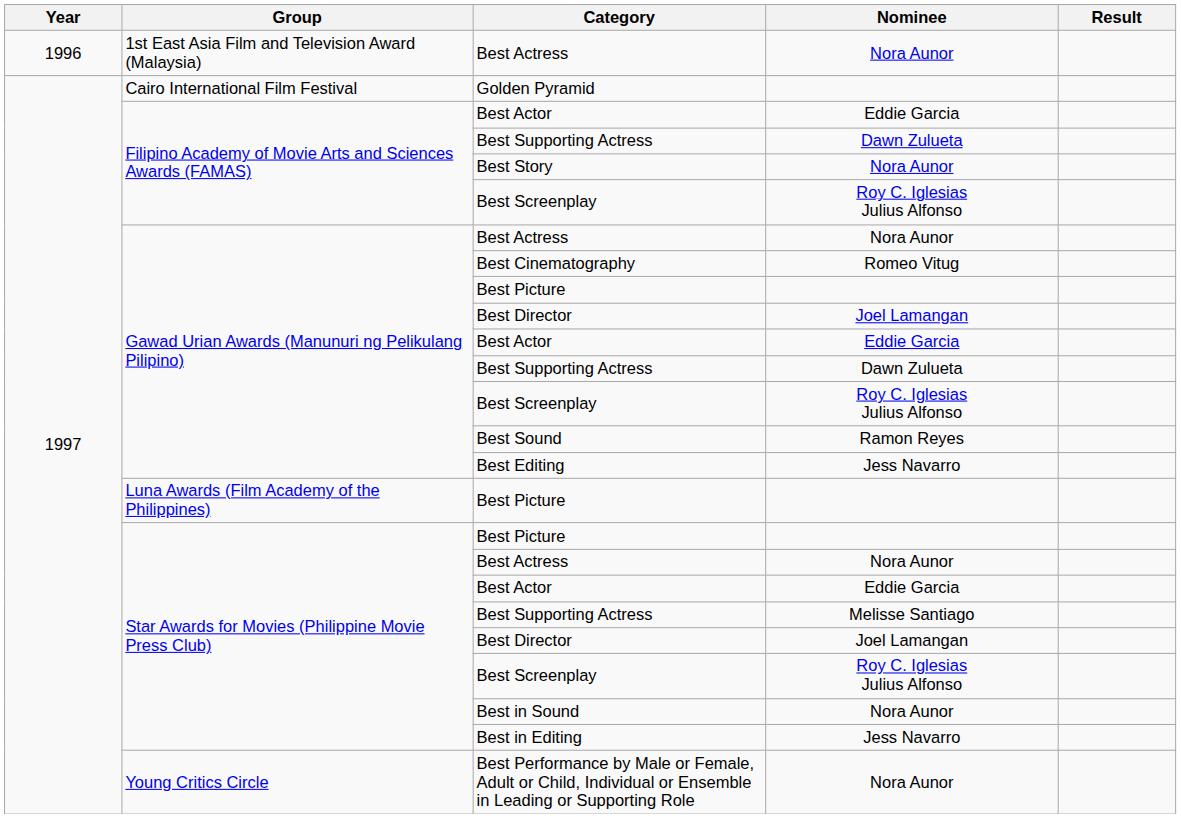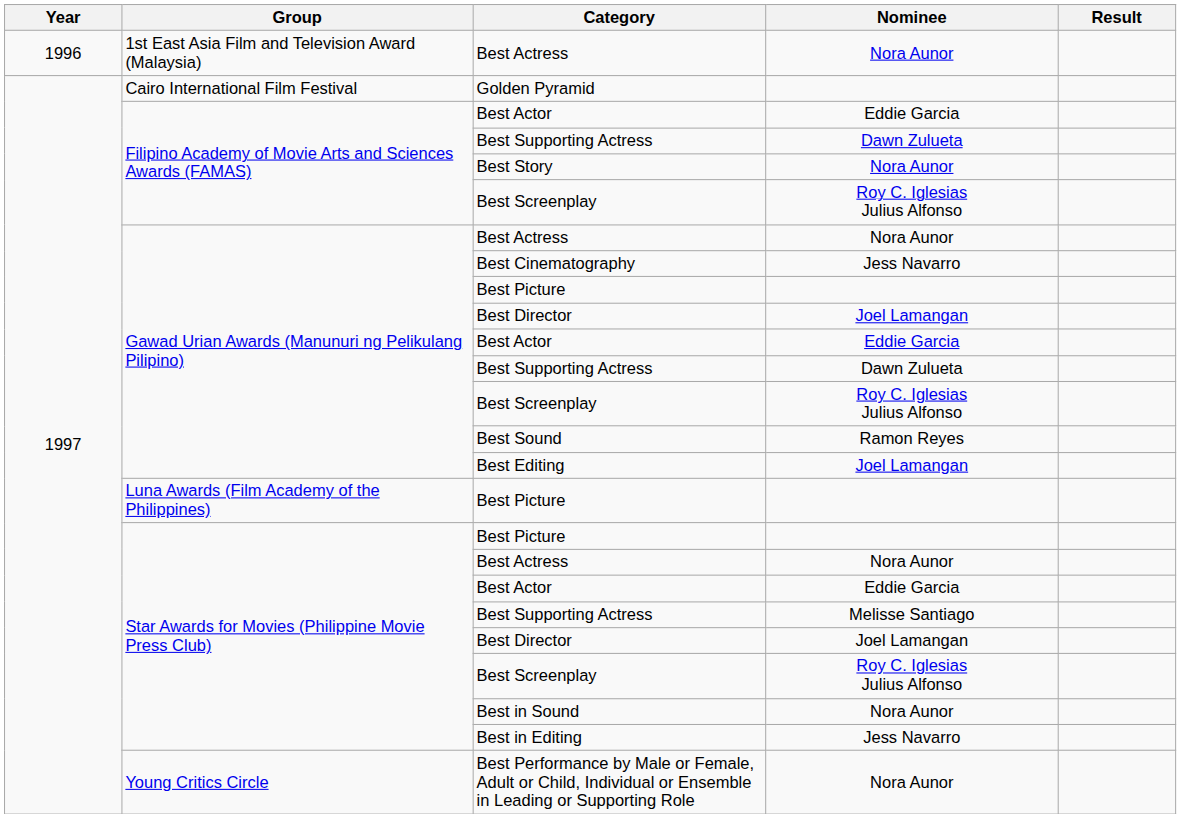Best Cinematography | Nominee: Romeo Vitug -> Jess Navarro
Best Editing | Nominee: Jess Navarro -> Joel Lamangan
